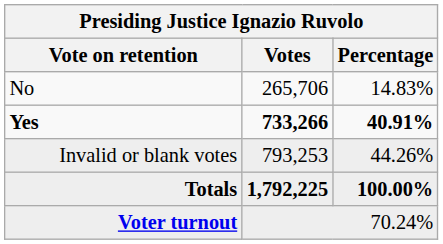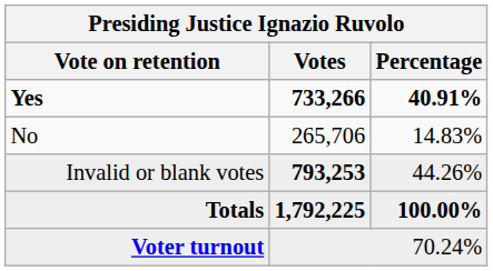rows swapped: Yes <-> No
Invalid or blank votes | Votes: normal -> bold
